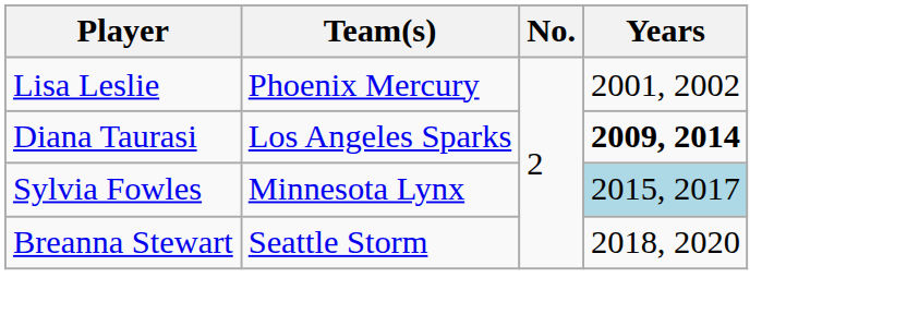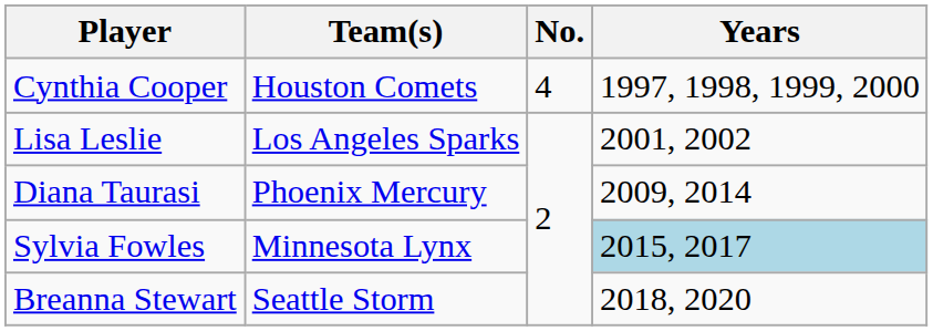+ row: Cynthia Cooper | Houston Comets | 4 | 1997, 1998, 1999, 2000
Lisa Leslie | Team(s): Phoenix Mercury -> Los Angeles Sparks
Diana Taurasi | Team(s): Los Angeles Sparks -> Phoenix Mercury
Diana Taurasi | Years: bold -> normal
